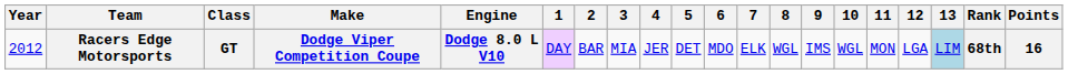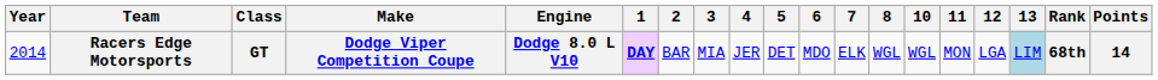- column: 9 | IMS
Racers Edge Motorsports | Year: 2012 -> 2014
Racers Edge Motorsports | 1: normal -> bold
Racers Edge Motorsports | Points: 16 -> 14
